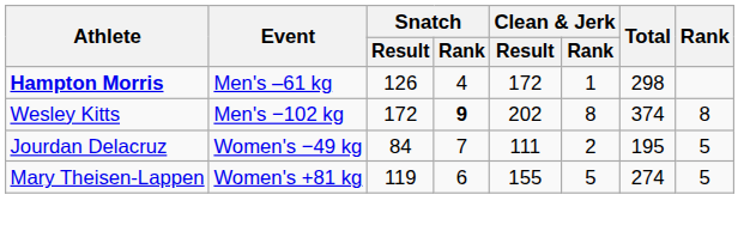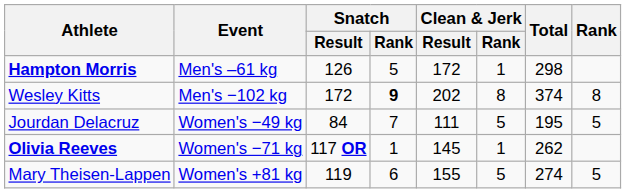Hampton Morris | Snatch / Rank: 4 -> 5
Jourdan Delacruz | Clean & Jerk / Rank: 2 -> 5
+ row: Olivia Reeves | Women's −71 kg | 117 OR | 1 | 145 | 1 | 262
